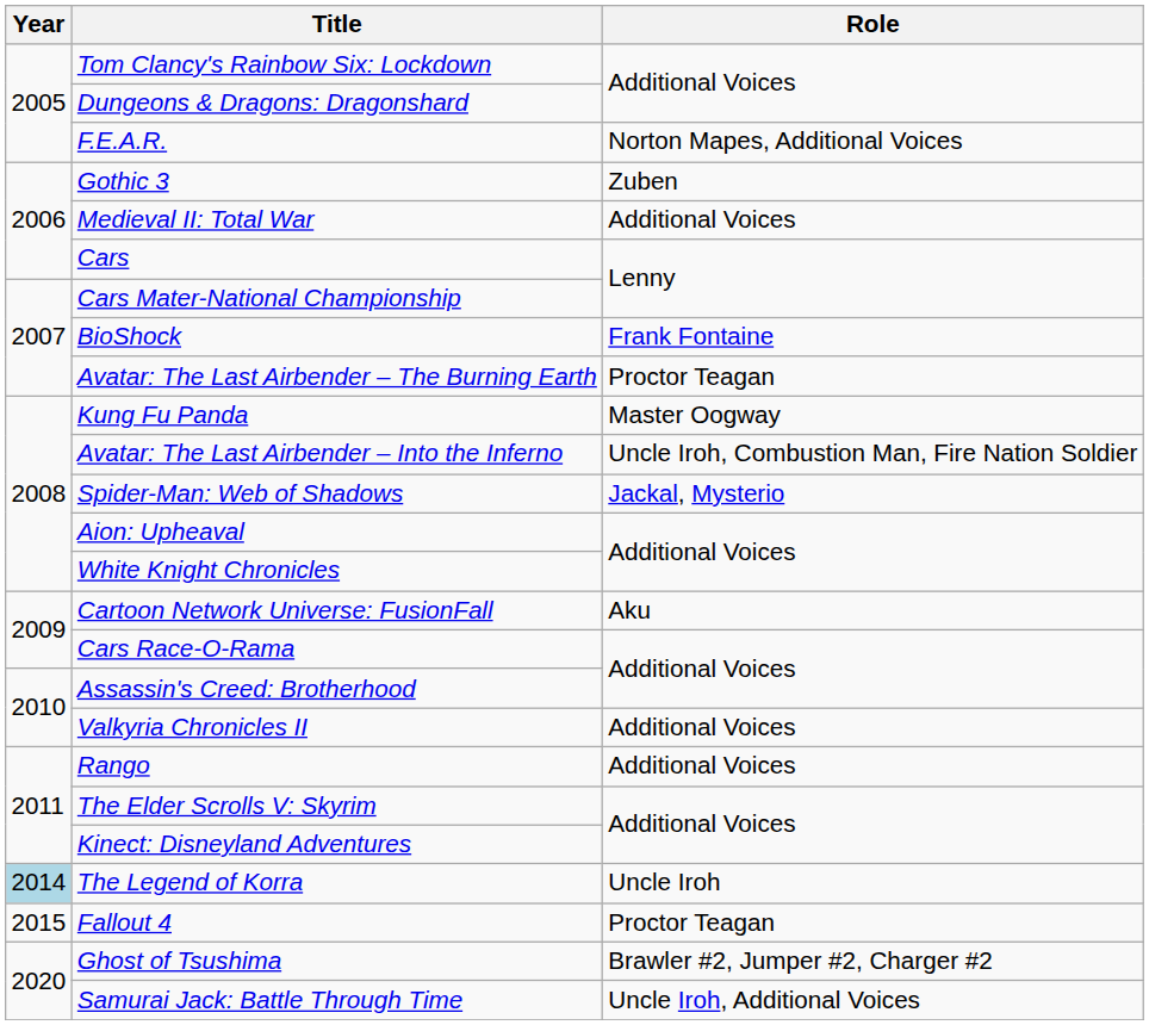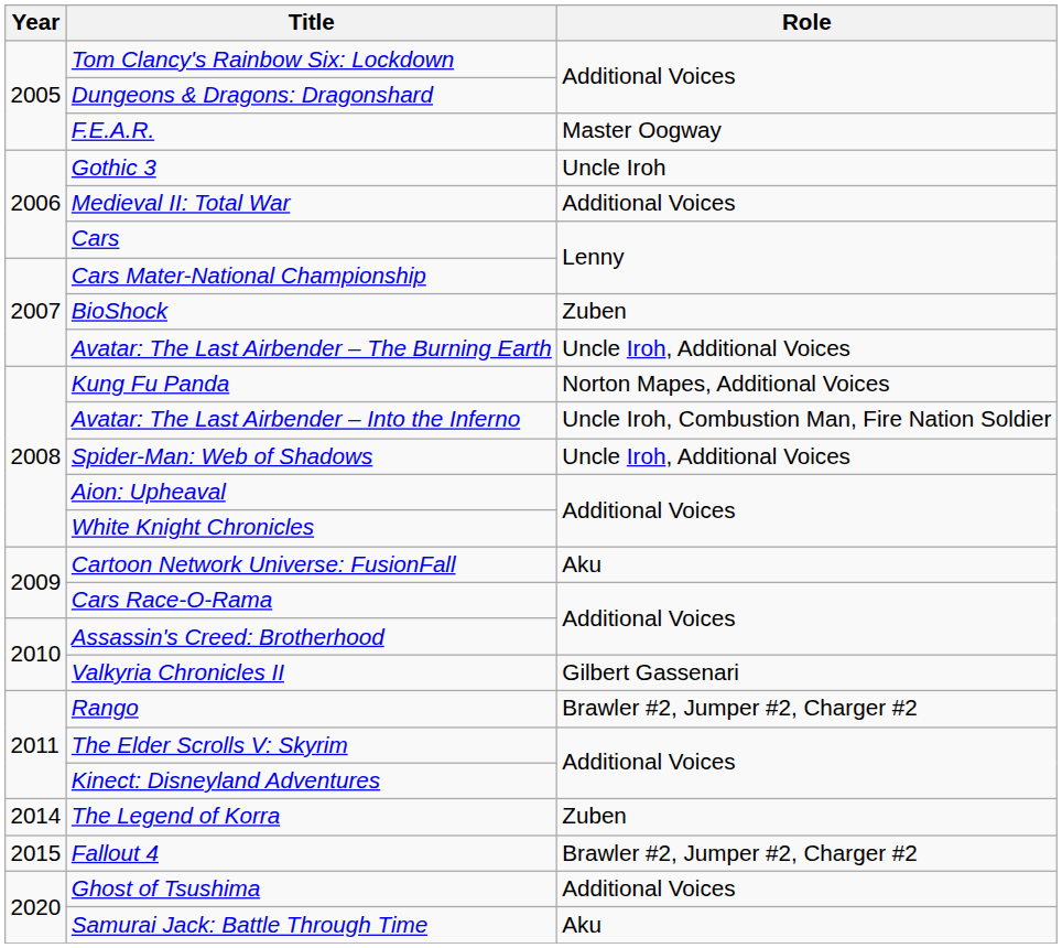F.E.A.R. | Role: Norton Mapes, Additional Voices -> Master Oogway
Gothic 3 | Role: Zuben -> Uncle Iroh
BioShock | Role: Frank Fontaine -> Zuben
Avatar: The Last Airbender – The Burning Earth | Role: Proctor Teagan -> Uncle Iroh, Additional Voices
Kung Fu Panda | Role: Master Oogway -> Norton Mapes, Additional Voices
Spider-Man: Web of Shadows | Role: Jackal, Mysterio -> Uncle Iroh, Additional Voices
Valkyria Chronicles II | Role: Additional Voices -> Gilbert Gassenari
Rango | Role: Additional Voices -> Brawler #2, Jumper #2, Charger #2
The Legend of Korra | Year: lightblue background -> no background
The Legend of Korra | Role: Uncle Iroh -> Zuben
Fallout 4 | Role: Proctor Teagan -> Brawler #2, Jumper #2, Charger #2
Ghost of Tsushima | Role: Brawler #2, Jumper #2, Charger #2 -> Additional Voices
Samurai Jack: Battle Through Time | Role: Uncle Iroh, Additional Voices -> Aku
